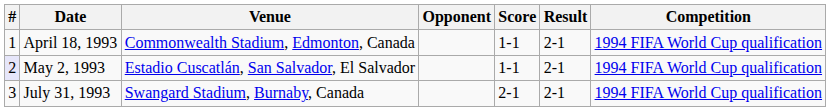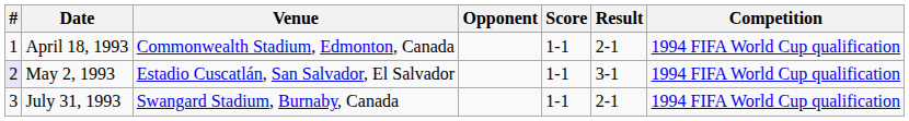May 2, 1993 | Result: 2-1 -> 3-1
July 31, 1993 | Score: 2-1 -> 1-1
